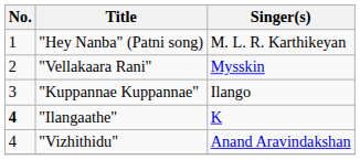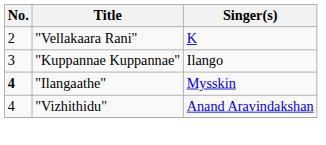- row: 1 | "Hey Nanba" (Patni song) | M. L. R. Karthikeyan
"Vellakaara Rani" | Singer(s): Mysskin -> K
"Ilangaathe" | Singer(s): K -> Mysskin
